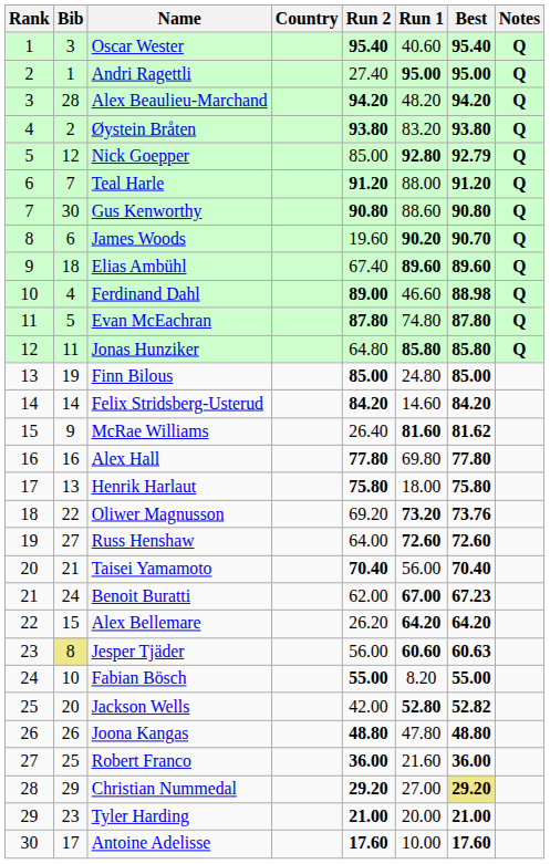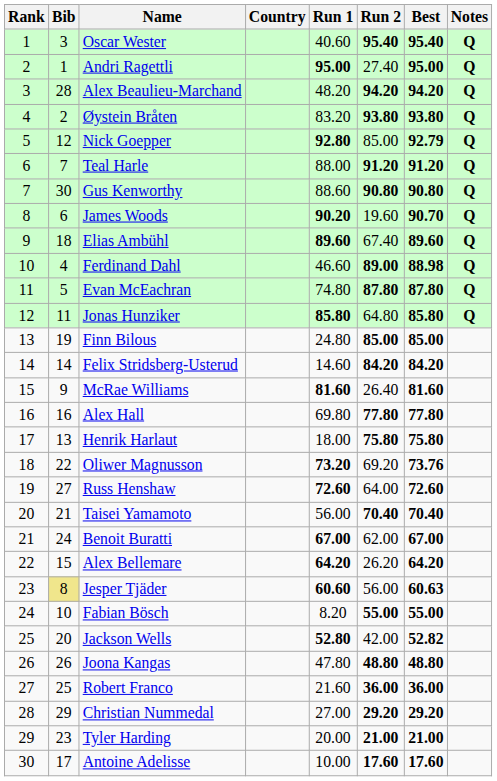columns swapped: Run 1 <-> Run 2
McRae Williams | Best: 81.62 -> 81.60
Benoit Buratti | Best: 67.23 -> 67.00
Christian Nummedal | Best: khaki background -> no background
